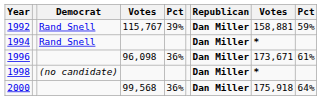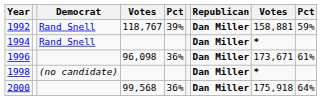1992 | column 4: 115,767 -> 118,767
